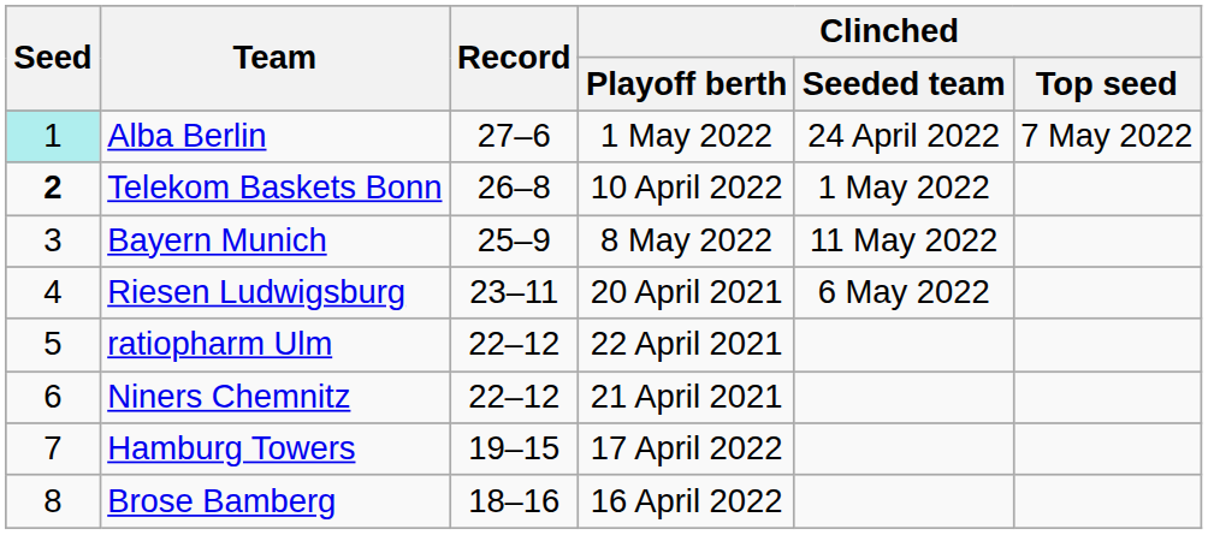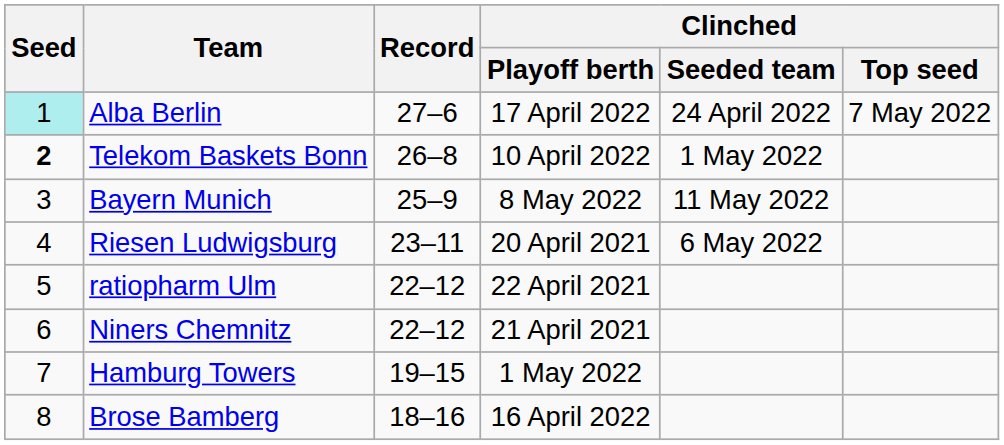Alba Berlin | Clinched / Playoff berth: 1 May 2022 -> 17 April 2022
Hamburg Towers | Clinched / Playoff berth: 17 April 2022 -> 1 May 2022
